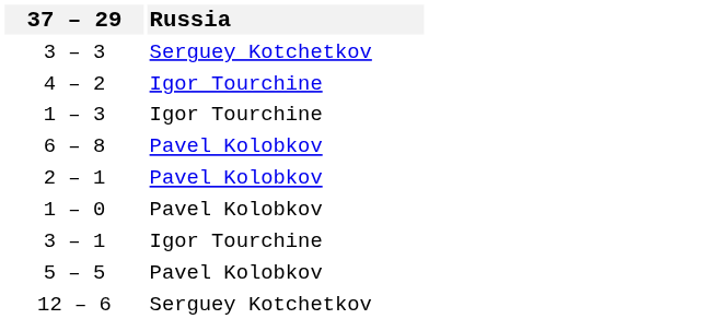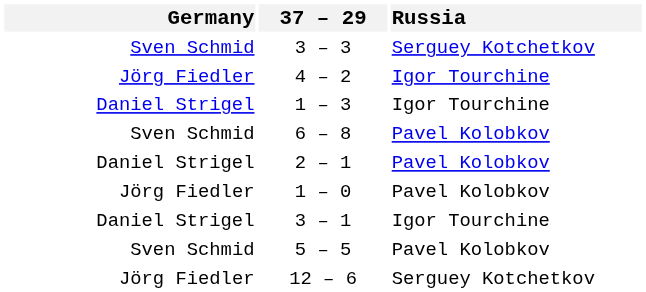+ column: Germany | Sven Schmid | Jörg Fiedler | Daniel Strigel | Sven Schmid | Daniel Strigel | Jörg Fiedler | Daniel Strigel | Sven Schmid | Jörg Fiedler
